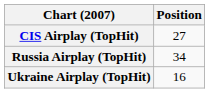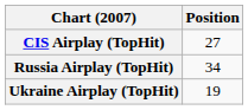Ukraine Airplay (TopHit) | Position: 16 -> 19
